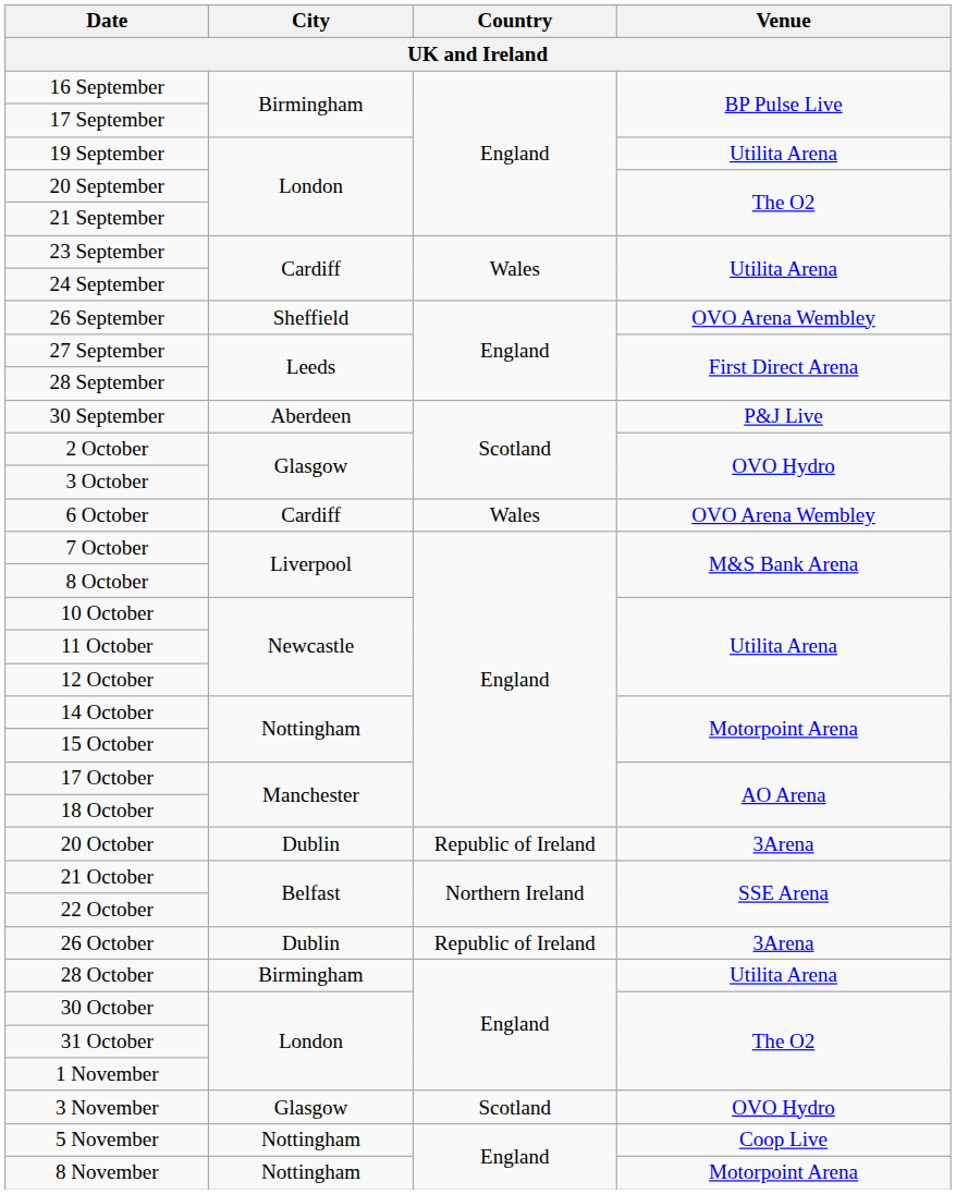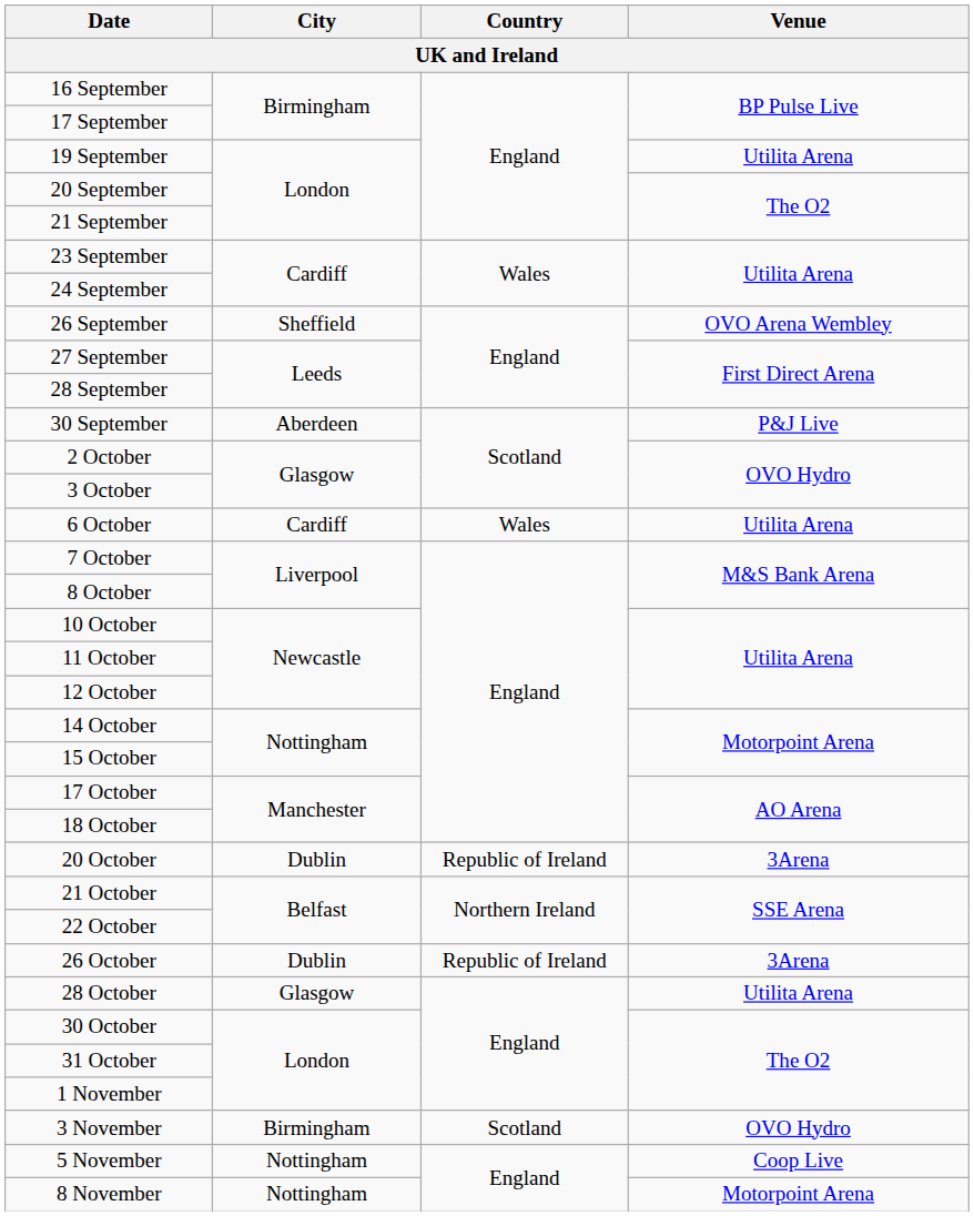6 October | Venue: OVO Arena Wembley -> Utilita Arena
28 October | City: Birmingham -> Glasgow
3 November | City: Glasgow -> Birmingham
